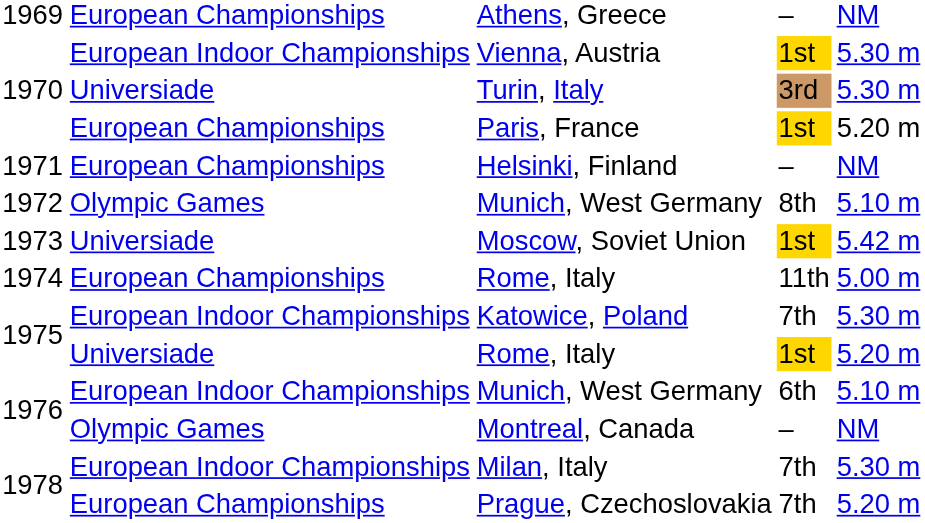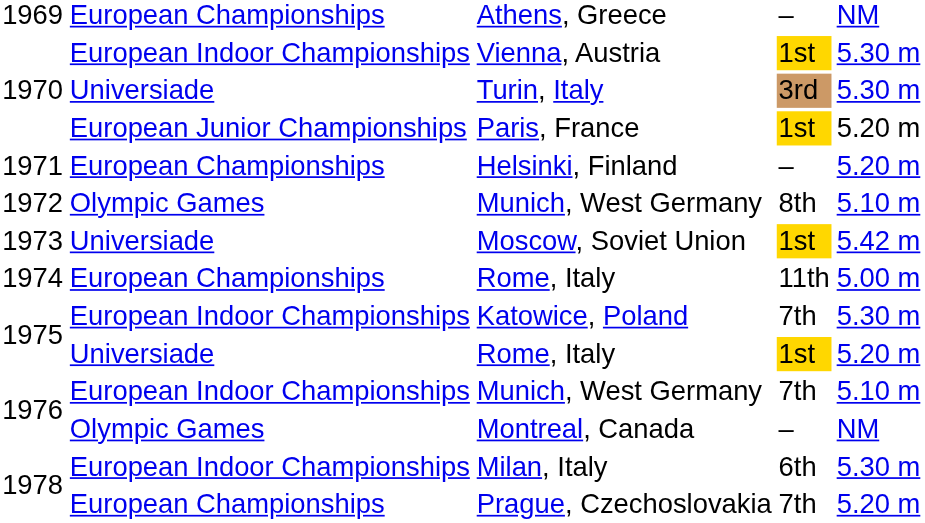Paris, France | column 2: European Championships -> European Junior Championships
Helsinki, Finland | column 5: NM -> 5.20 m
1976 / Munich, West Germany | column 4: 6th -> 7th
Milan, Italy | column 4: 7th -> 6th
